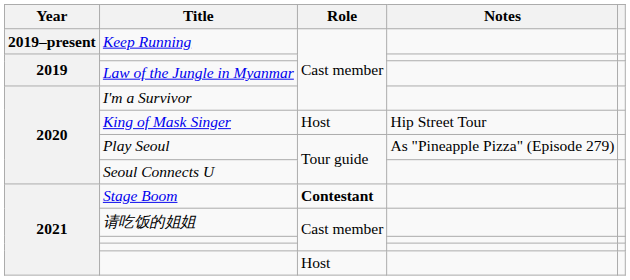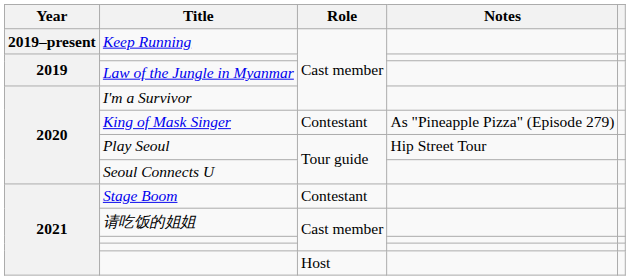King of Mask Singer | Role: Host -> Contestant
King of Mask Singer | Notes: Hip Street Tour -> As "Pineapple Pizza" (Episode 279)
Play Seoul | Notes: As "Pineapple Pizza" (Episode 279) -> Hip Street Tour
Stage Boom | Role: bold -> normal
